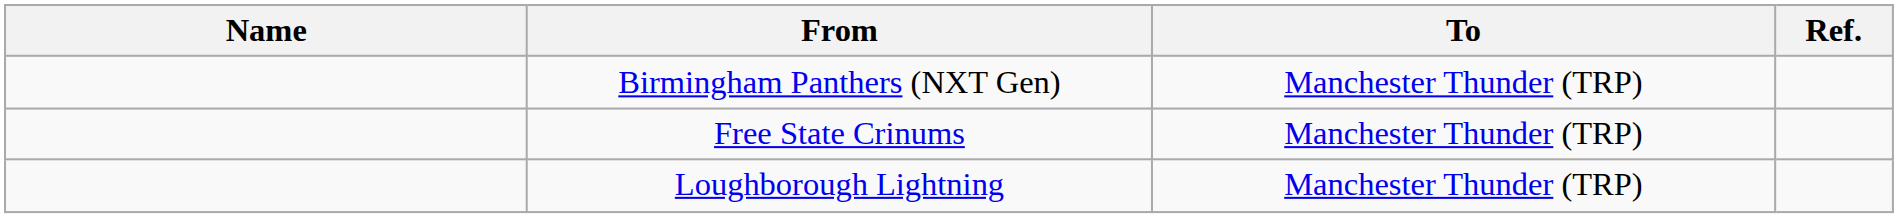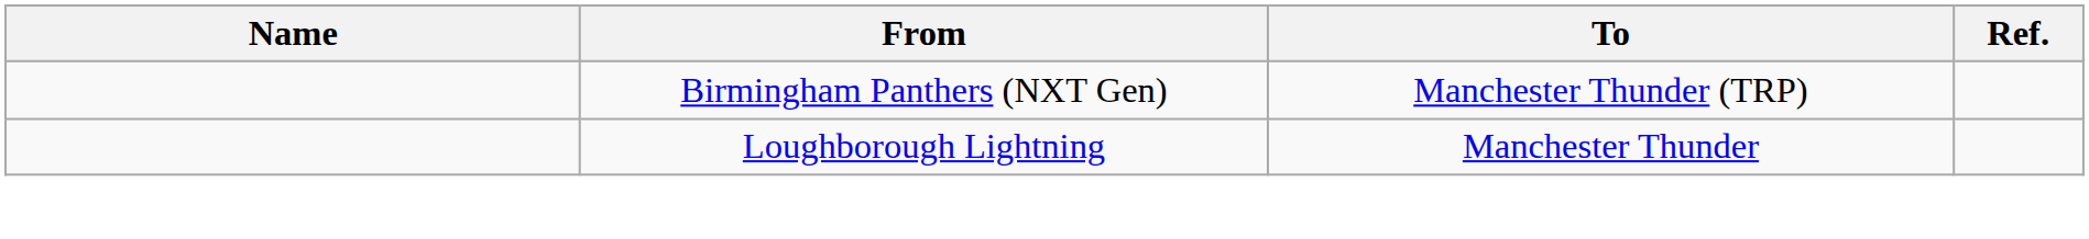- row: Free State Crinums | Manchester Thunder (TRP)
Loughborough Lightning | To: Manchester Thunder (TRP) -> Manchester Thunder
